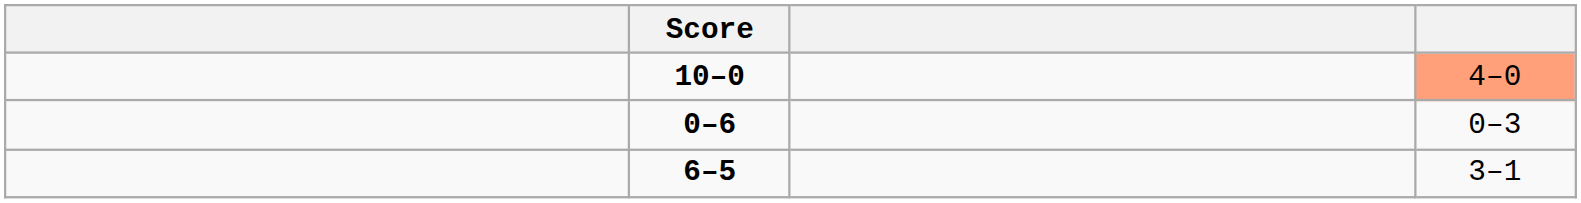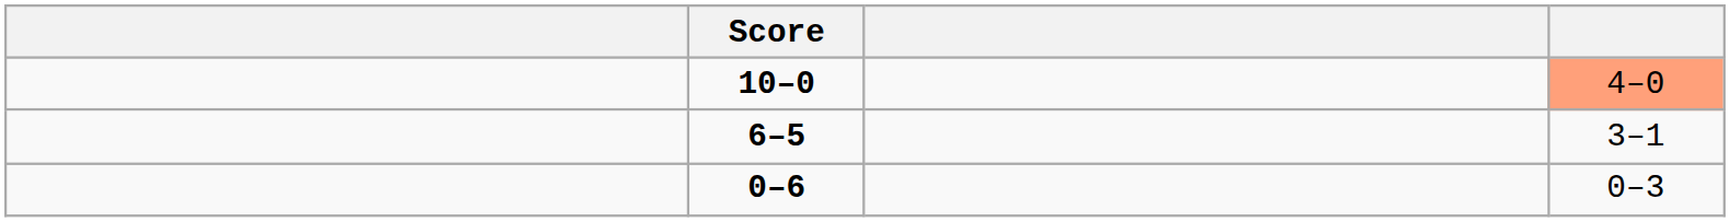rows swapped: 0–6 <-> 6–5
